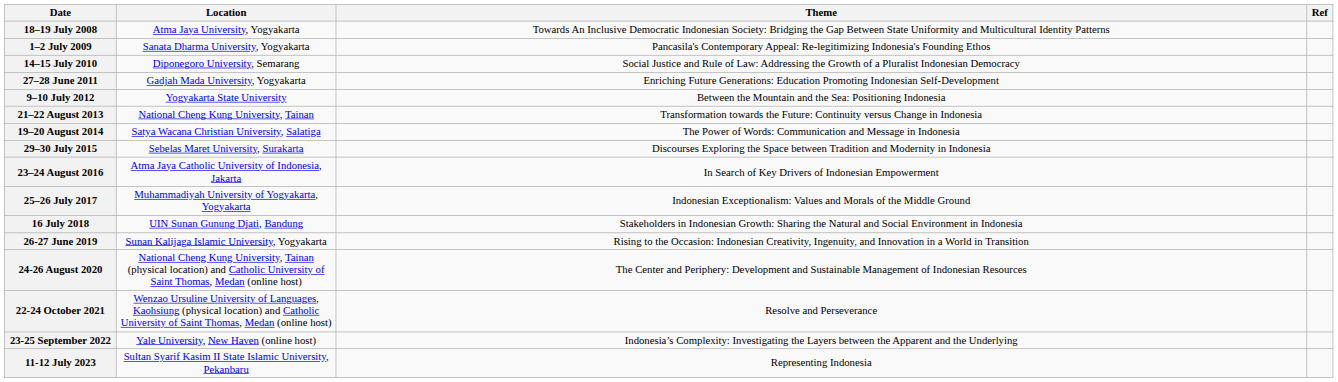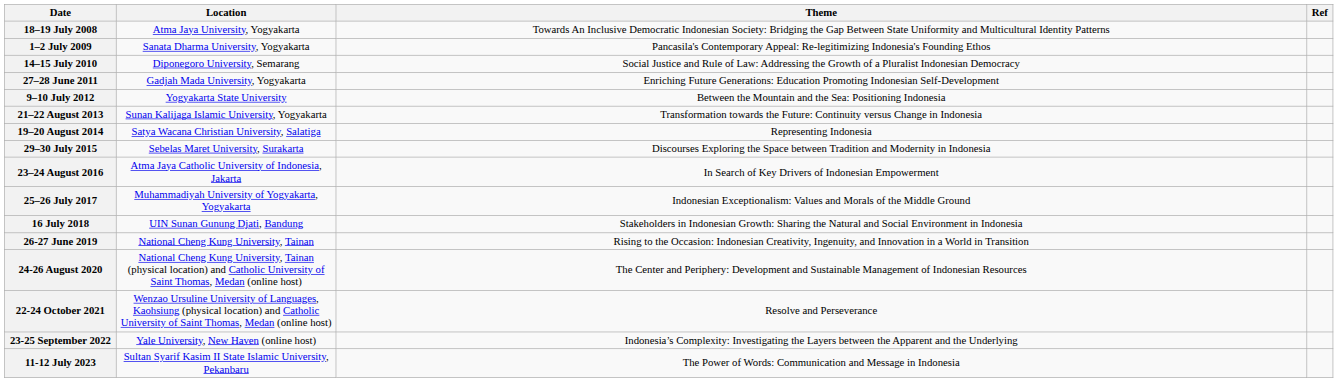21–22 August 2013 | Location: National Cheng Kung University, Tainan -> Sunan Kalijaga Islamic University, Yogyakarta
19–20 August 2014 | Theme: The Power of Words: Communication and Message in Indonesia -> Representing Indonesia
26-27 June 2019 | Location: Sunan Kalijaga Islamic University, Yogyakarta -> National Cheng Kung University, Tainan
11-12 July 2023 | Theme: Representing Indonesia -> The Power of Words: Communication and Message in Indonesia
